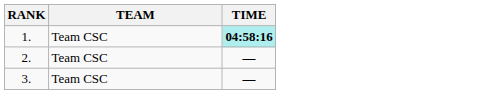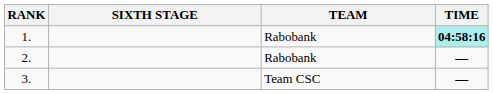+ column: SIXTH STAGE
1. | TEAM: Team CSC -> Rabobank
2. | TEAM: Team CSC -> Rabobank
